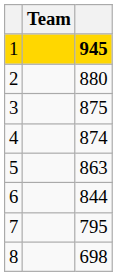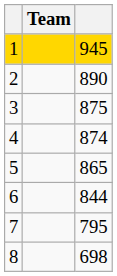1 | column 3: bold -> normal
2 | column 3: 880 -> 890
5 | column 3: 863 -> 865
